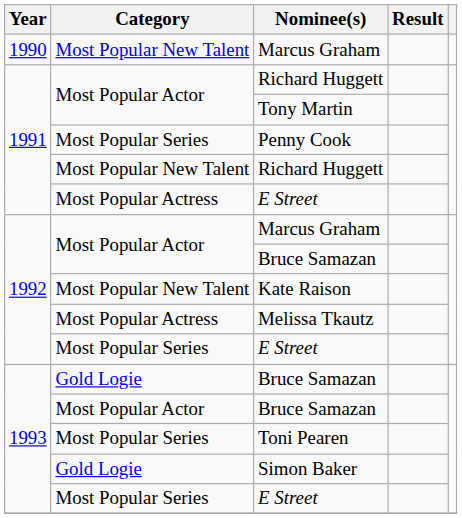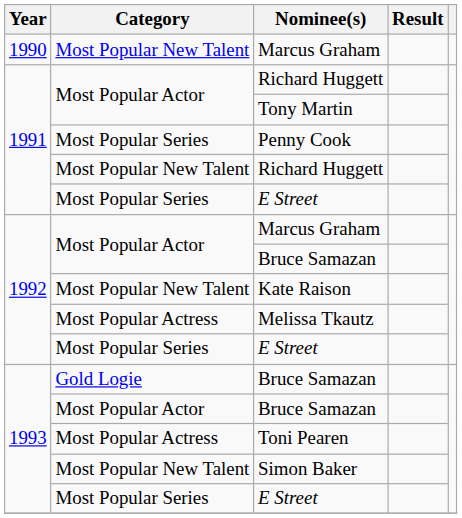1991 / E Street | Category: Most Popular Actress -> Most Popular Series
Toni Pearen | Category: Most Popular Series -> Most Popular Actress
Simon Baker | Category: Gold Logie -> Most Popular New Talent
